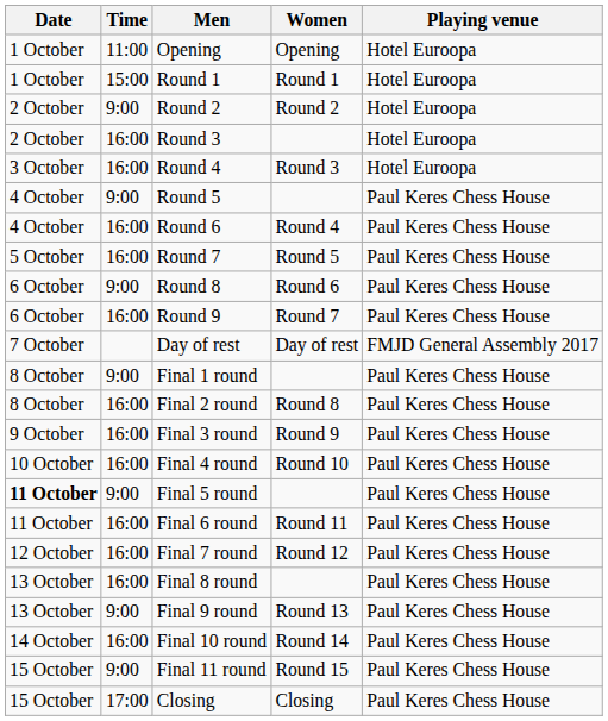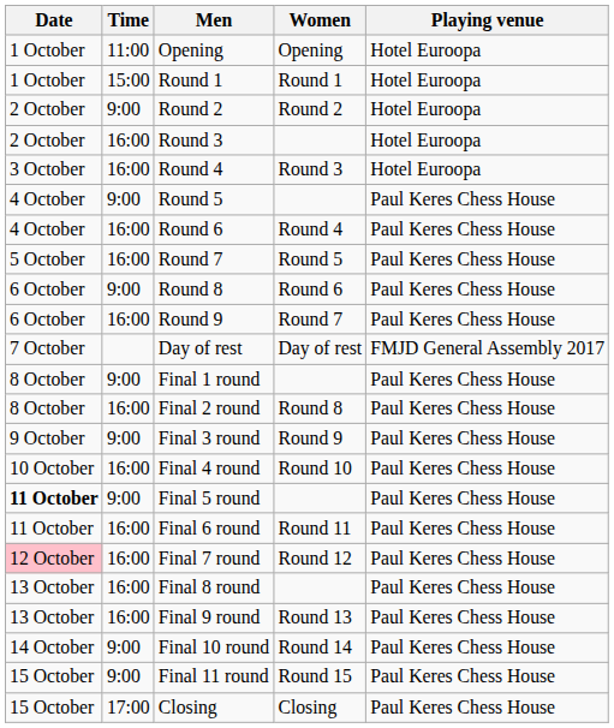Final 3 round | Time: 16:00 -> 9:00
Final 7 round | Date: no background -> pink background
Final 9 round | Time: 9:00 -> 16:00
Final 10 round | Time: 16:00 -> 9:00
